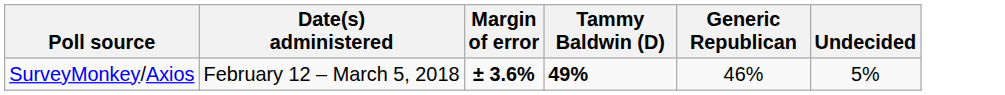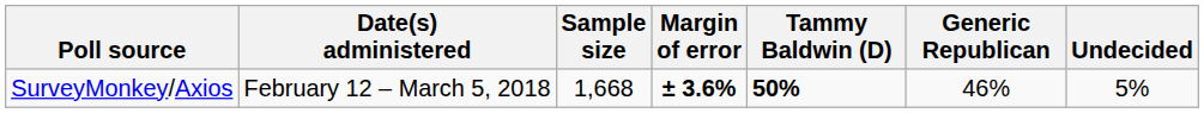+ column: Sample size | 1,668
SurveyMonkey/Axios | Tammy Baldwin (D): 49% -> 50%
